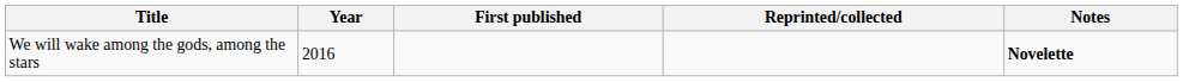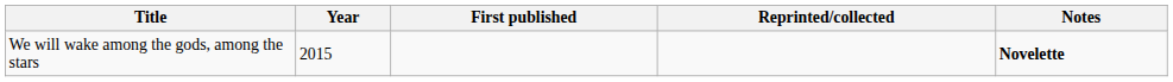We will wake among the gods, among the stars | Year: 2016 -> 2015
